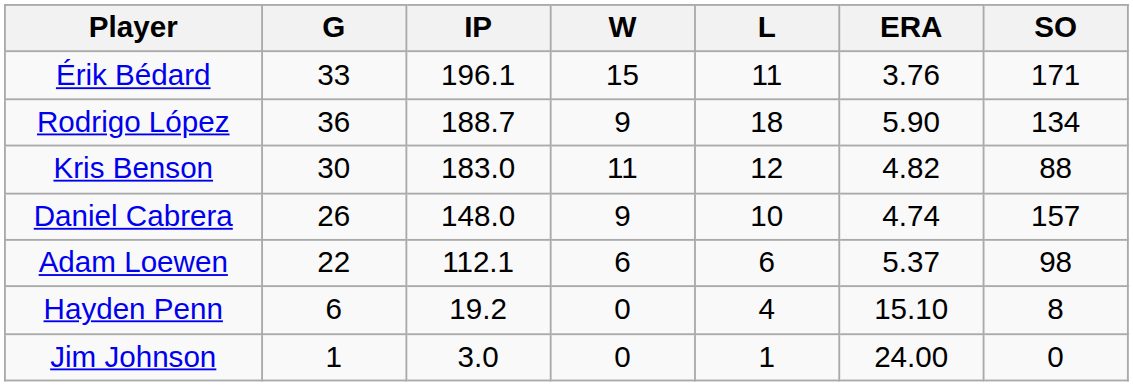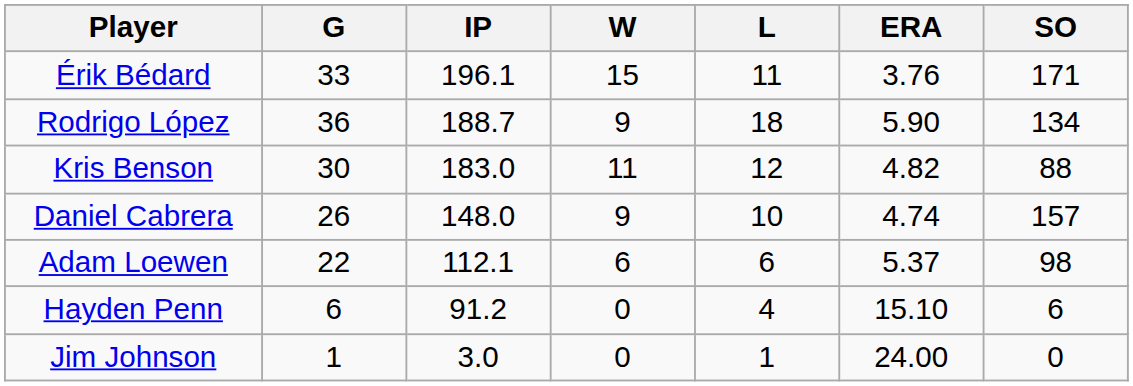Hayden Penn | IP: 19.2 -> 91.2
Hayden Penn | SO: 8 -> 6
